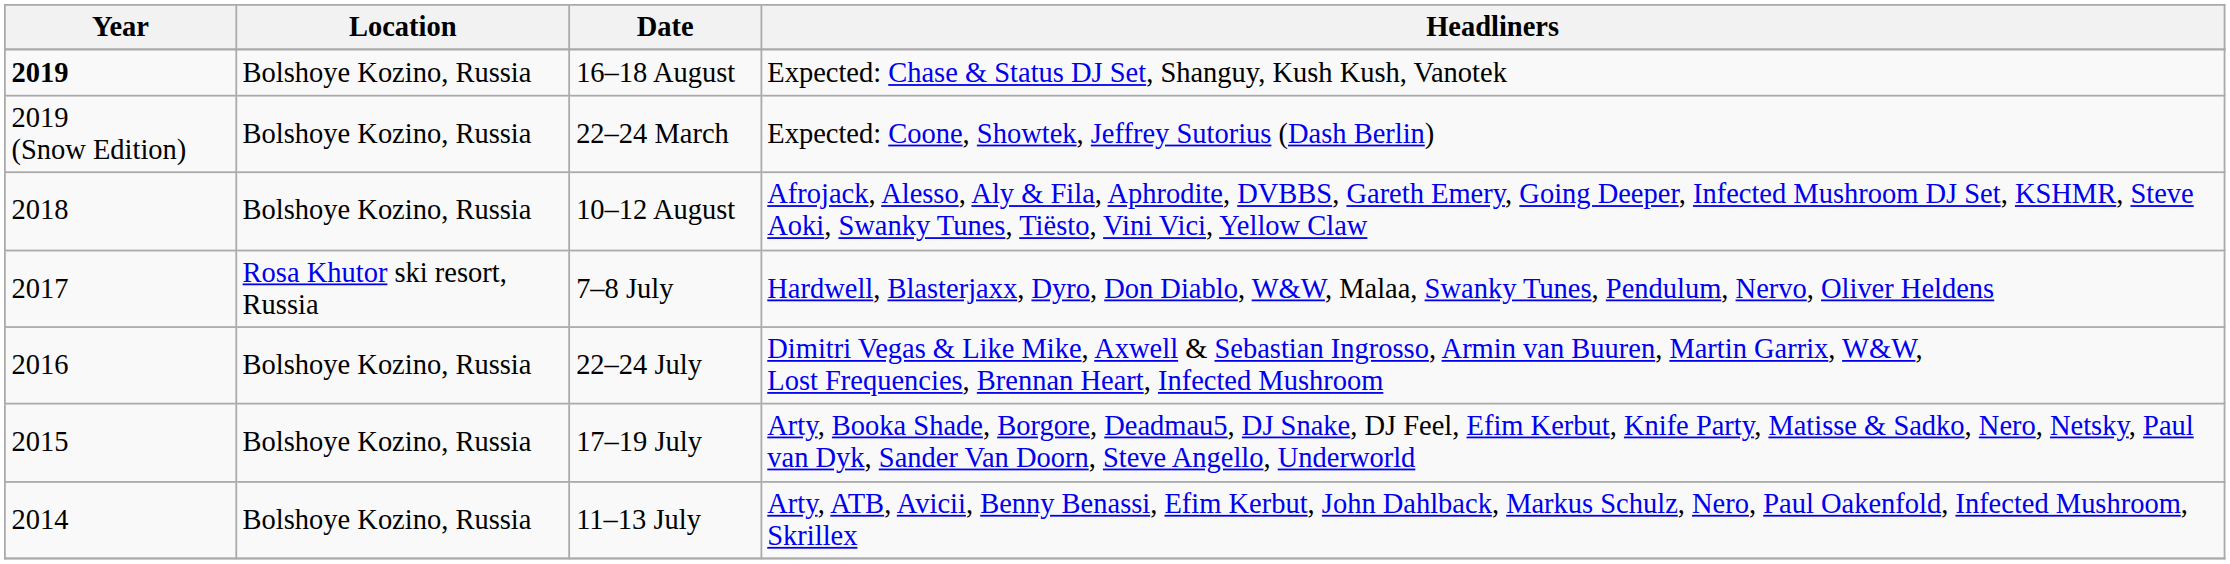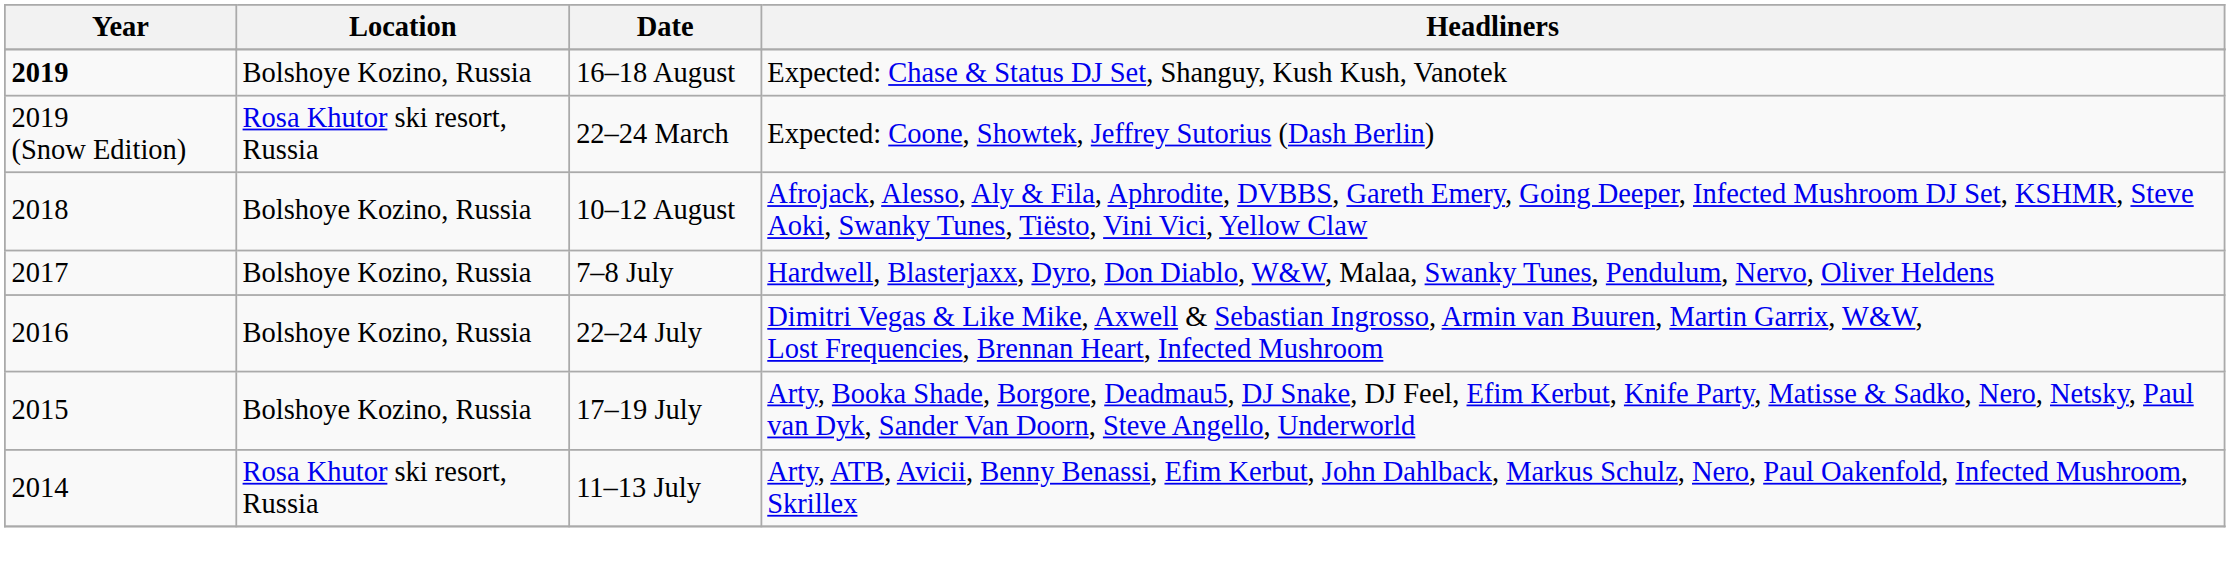22–24 March | Location: Bolshoye Kozino, Russia -> Rosa Khutor ski resort, Russia
7–8 July | Location: Rosa Khutor ski resort, Russia -> Bolshoye Kozino, Russia
11–13 July | Location: Bolshoye Kozino, Russia -> Rosa Khutor ski resort, Russia
